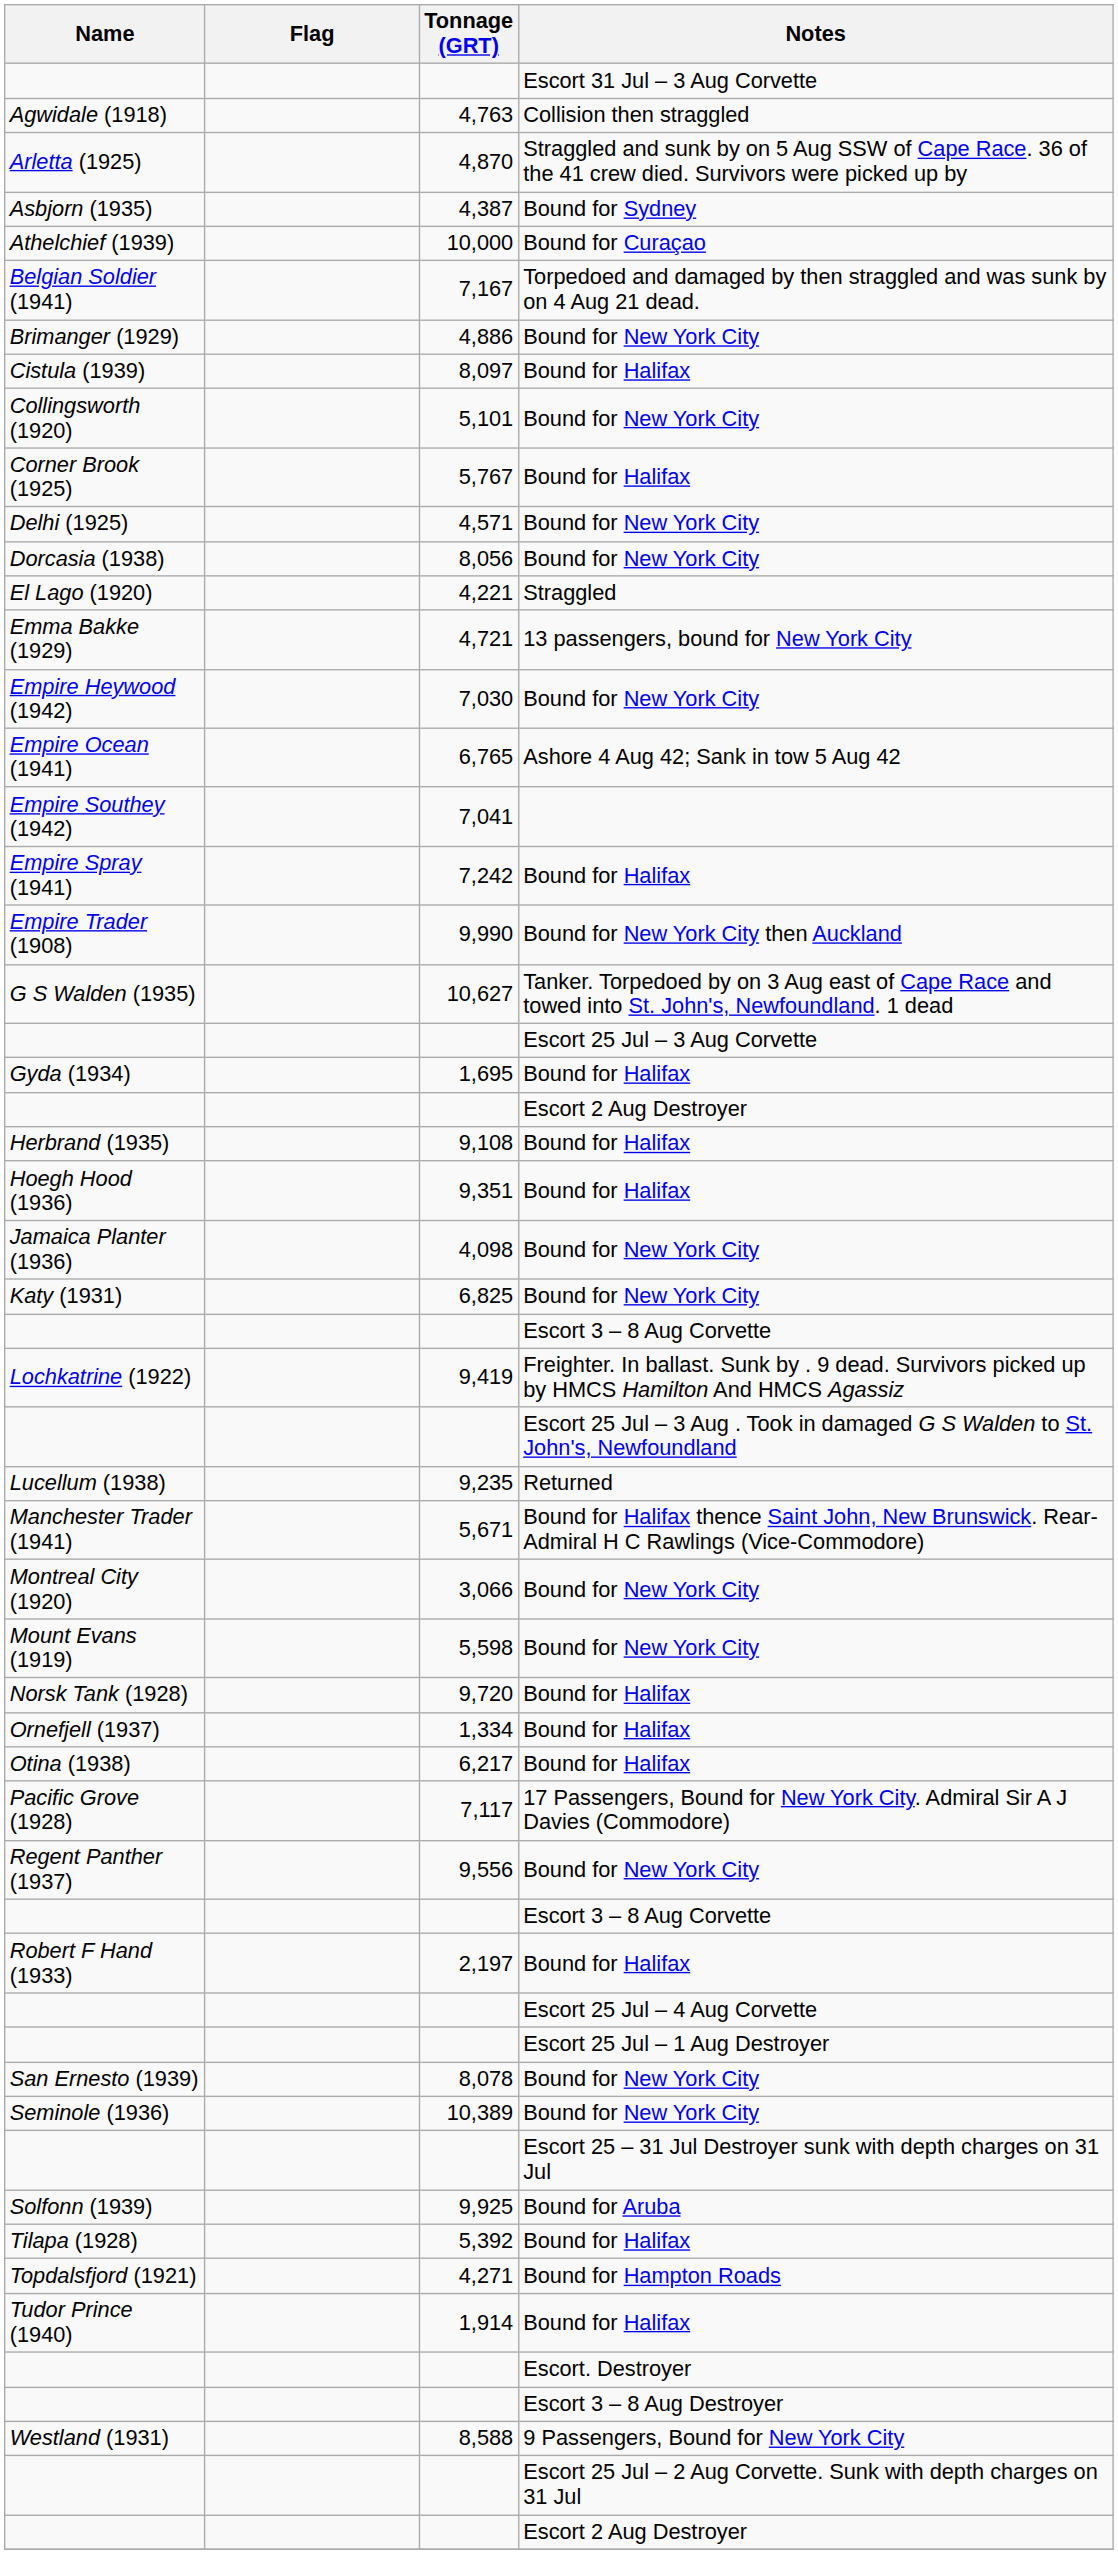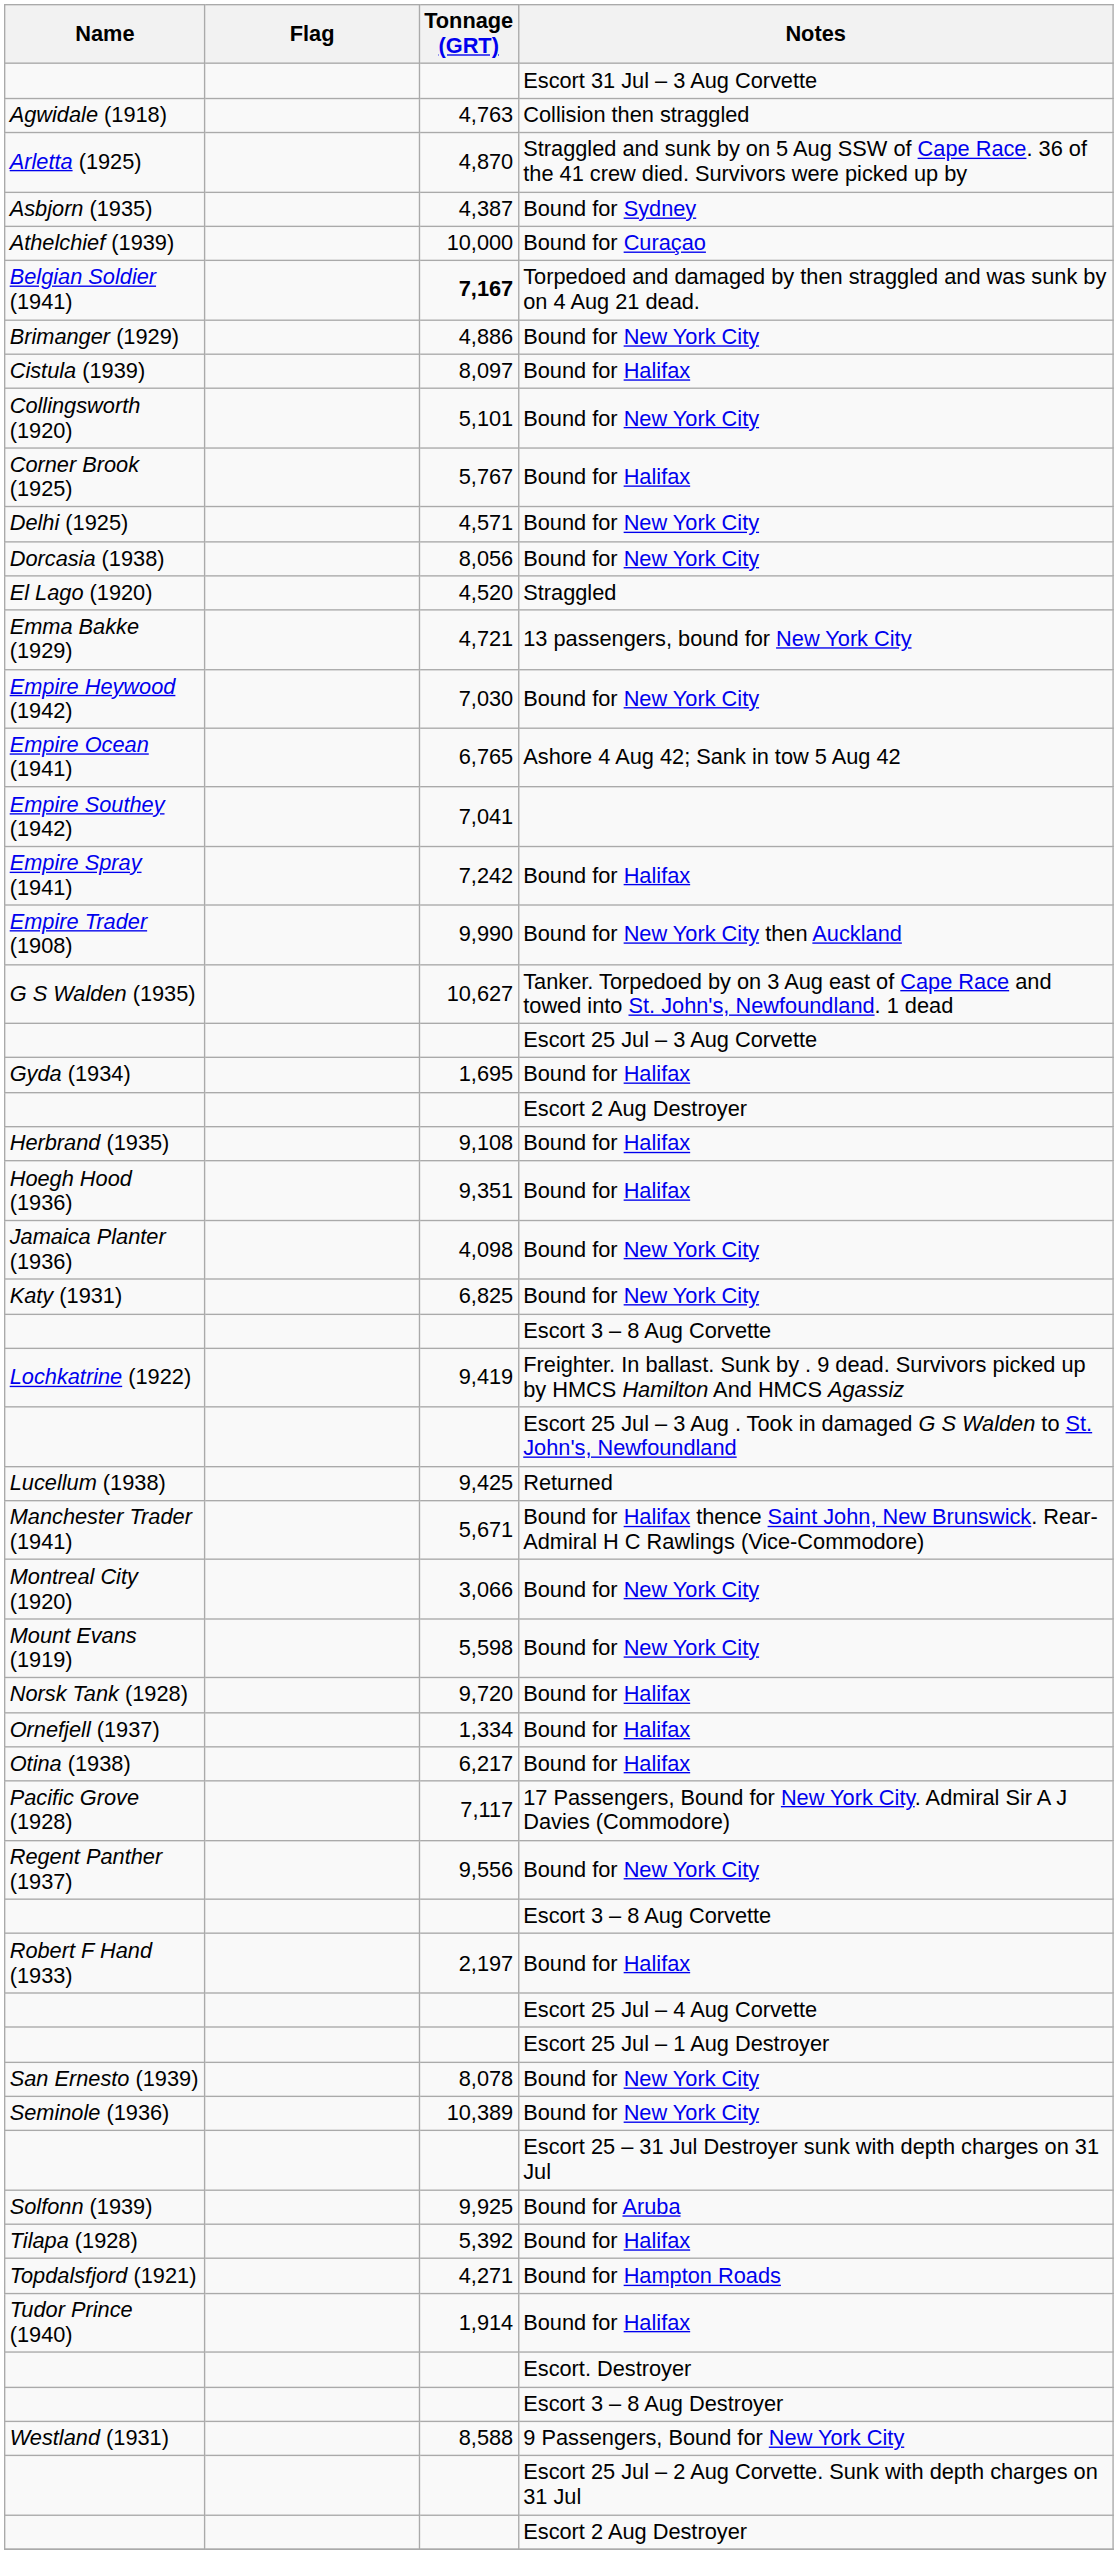Belgian Soldier (1941) | Tonnage (GRT): normal -> bold
El Lago (1920) | Tonnage (GRT): 4,221 -> 4,520
Lucellum (1938) | Tonnage (GRT): 9,235 -> 9,425
